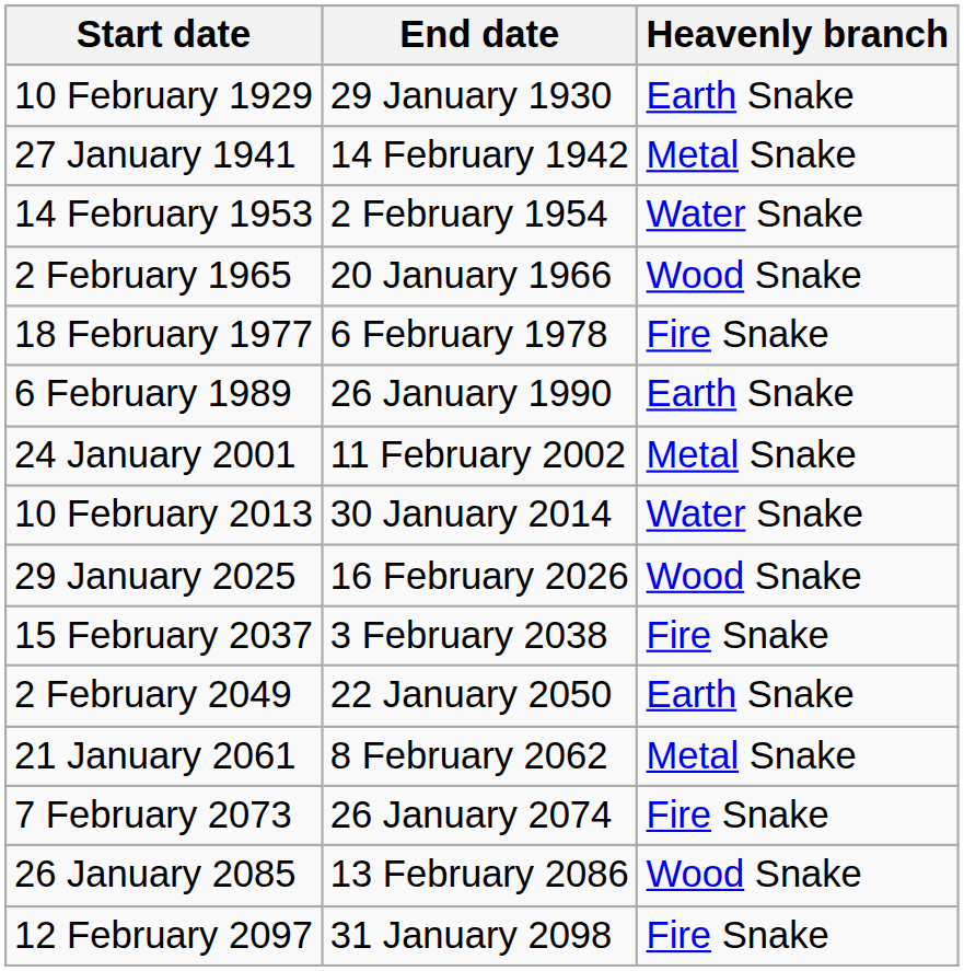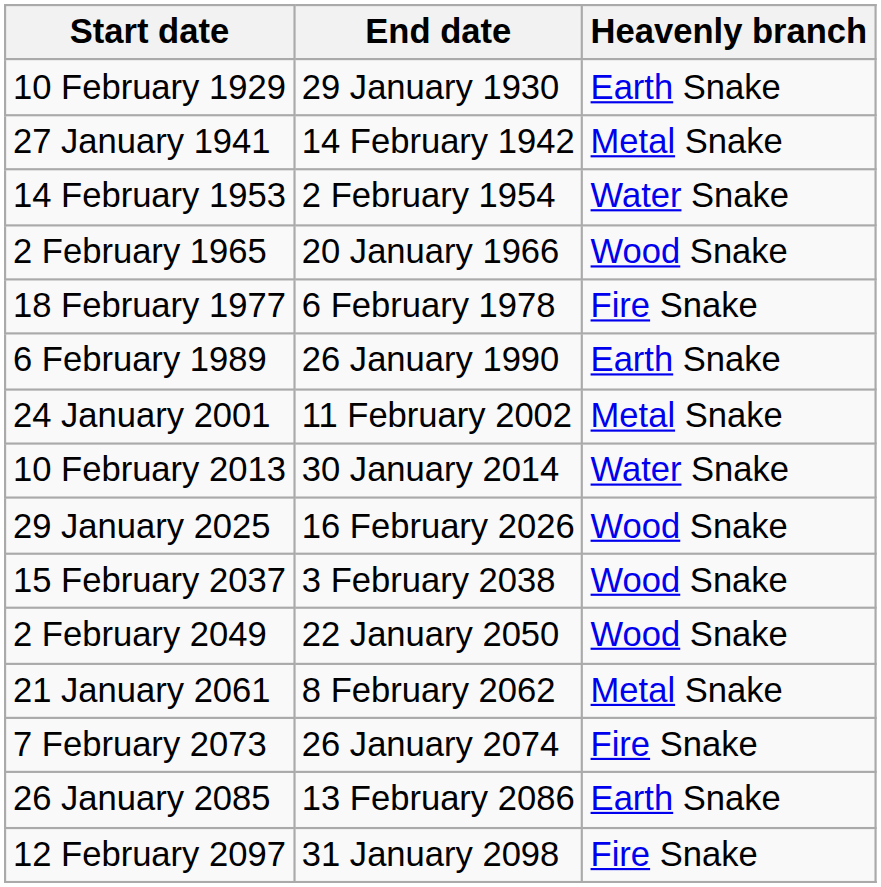15 February 2037 | Heavenly branch: Fire Snake -> Wood Snake
2 February 2049 | Heavenly branch: Earth Snake -> Wood Snake
26 January 2085 | Heavenly branch: Wood Snake -> Earth Snake
